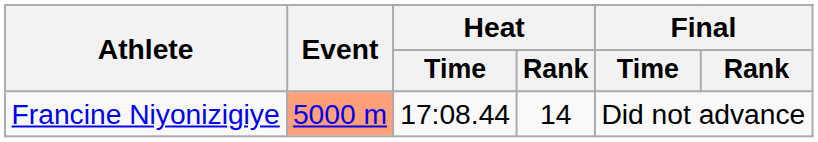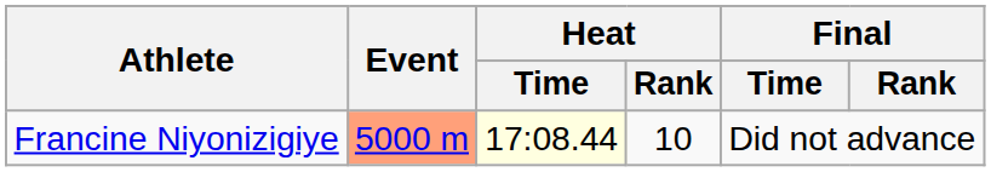Francine Niyonizigiye | Heat / Time: no background -> lightyellow background
Francine Niyonizigiye | Heat / Rank: 14 -> 10
